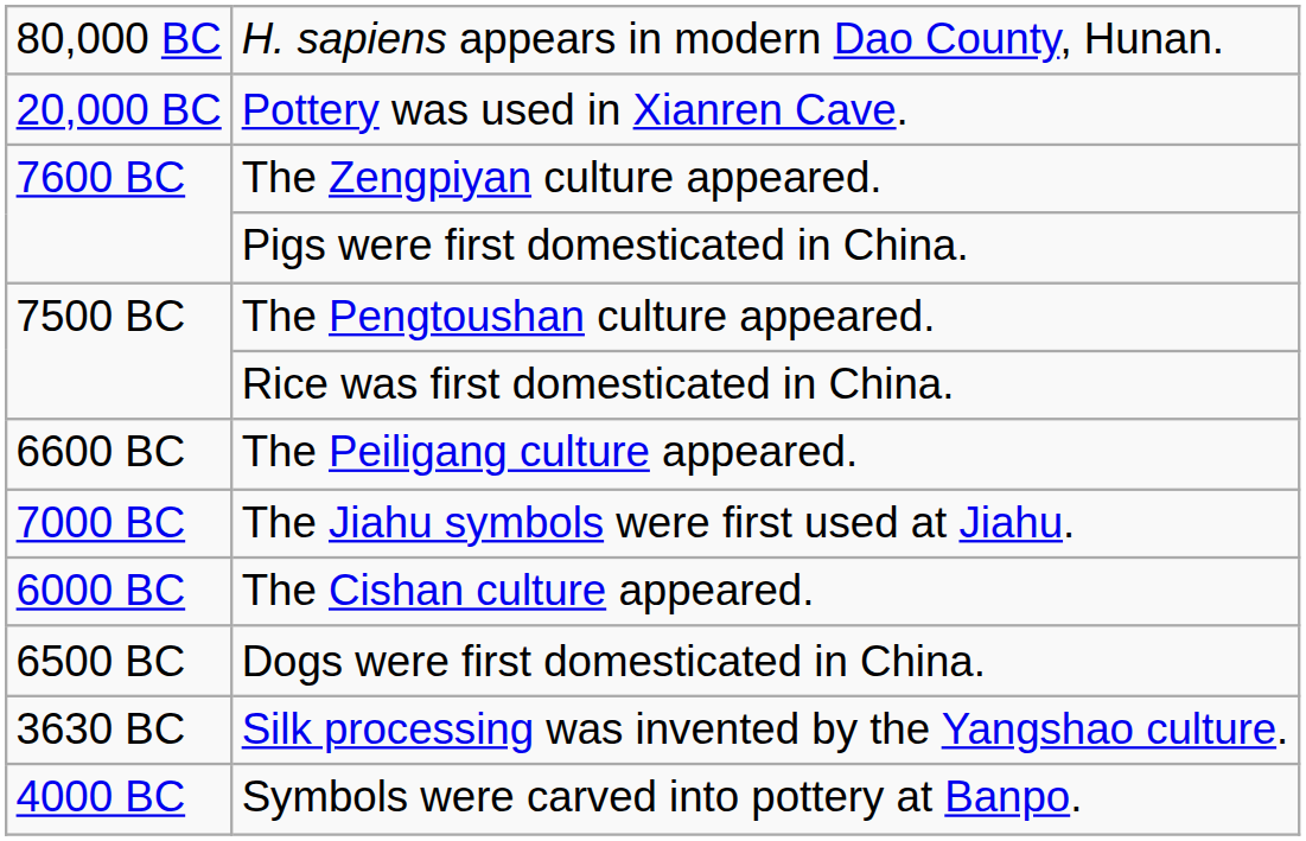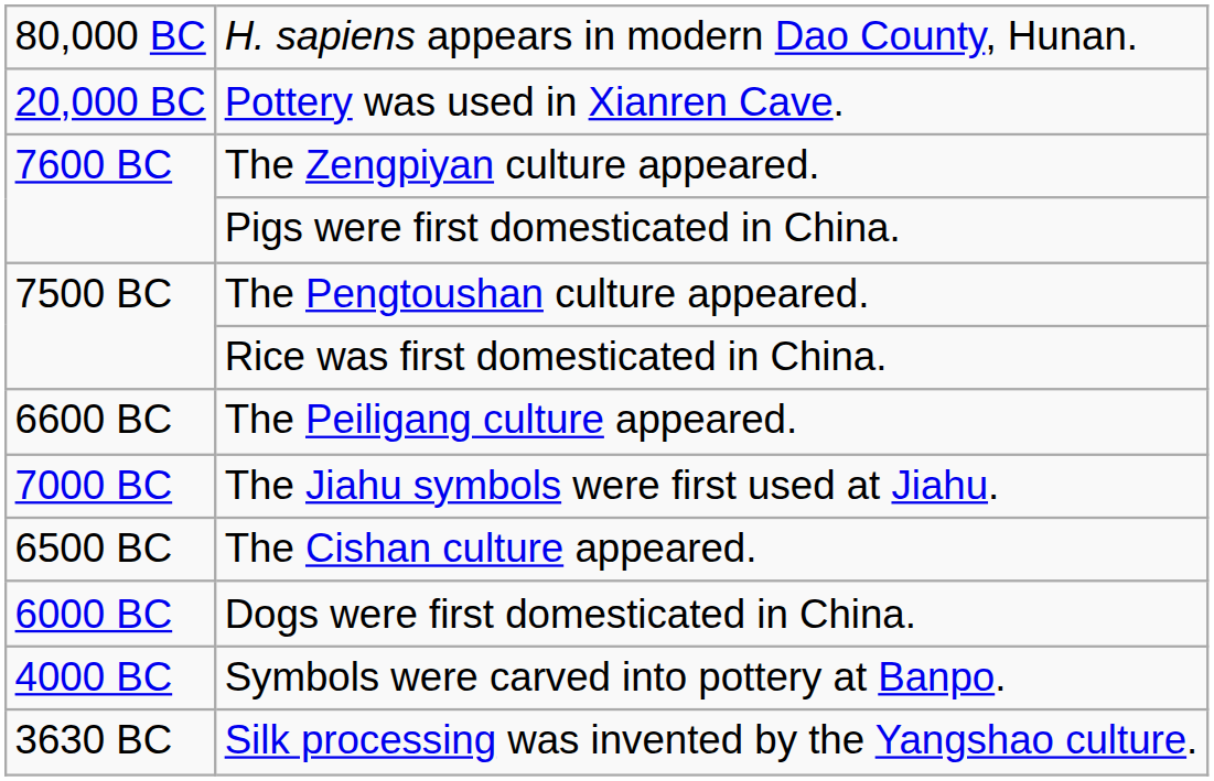The Cishan culture appeared. | column 1: 6000 BC -> 6500 BC
Dogs were first domesticated in China. | column 1: 6500 BC -> 6000 BC
rows swapped: Symbols were carved into pottery at Banpo. <-> Silk processing was invented by the Yangshao culture.
